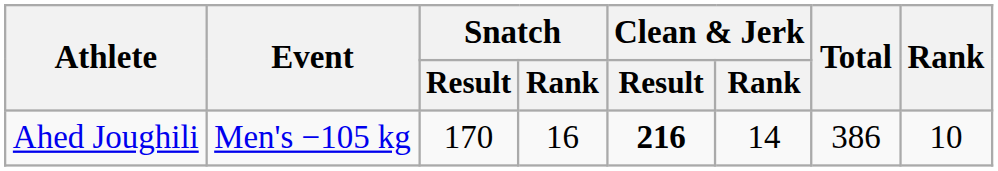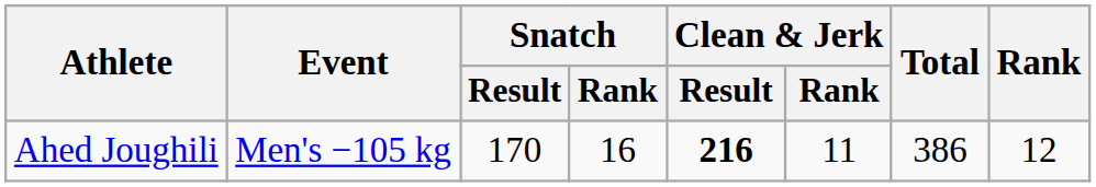Ahed Joughili | Clean & Jerk / Rank: 14 -> 11
Ahed Joughili | Rank: 10 -> 12
